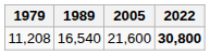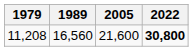11,208 | 1989: 16,540 -> 16,560
